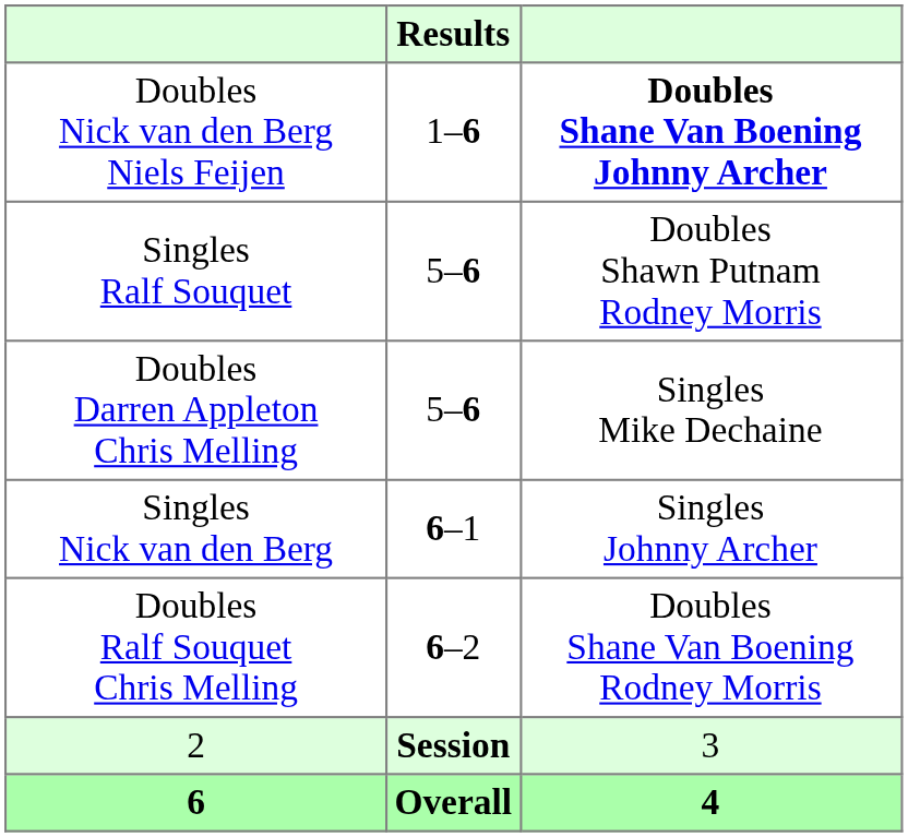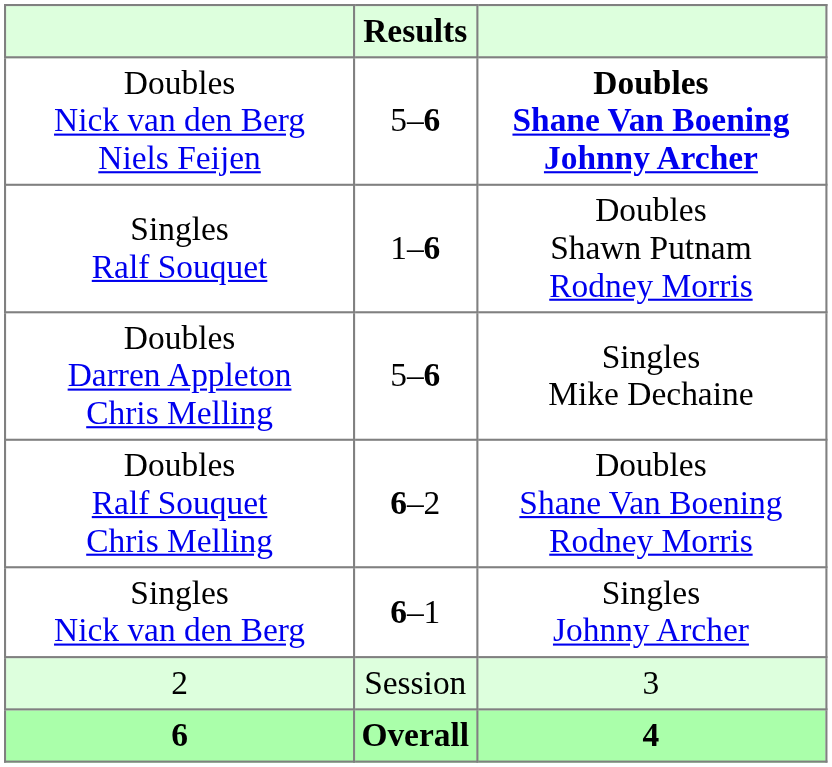Doubles Nick van den Berg Niels Feijen | Results: 1–6 -> 5–6
Singles Ralf Souquet | Results: 5–6 -> 1–6
rows swapped: Singles Nick van den Berg <-> Doubles Ralf Souquet Chris Melling
2 | Results: bold -> normal
